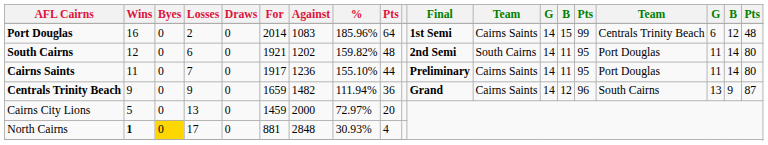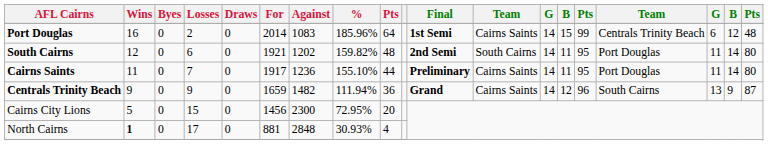Cairns City Lions | Losses: 13 -> 15
Cairns City Lions | For: 1459 -> 1456
Cairns City Lions | Against: 2000 -> 2300
Cairns City Lions | %: 72.97% -> 72.95%
North Cairns | Byes: gold background -> no background
